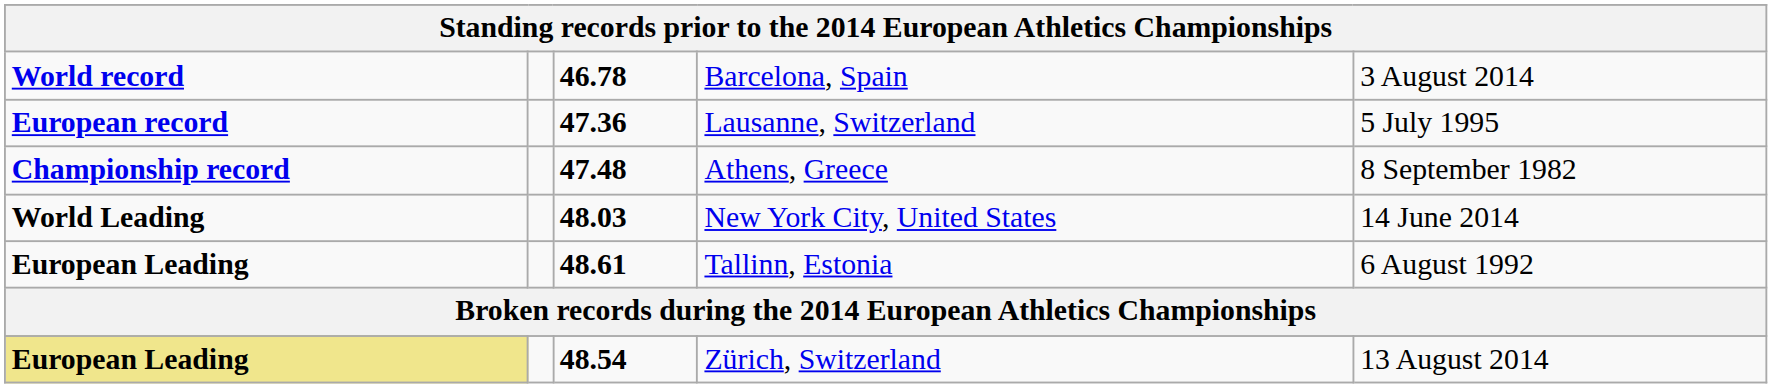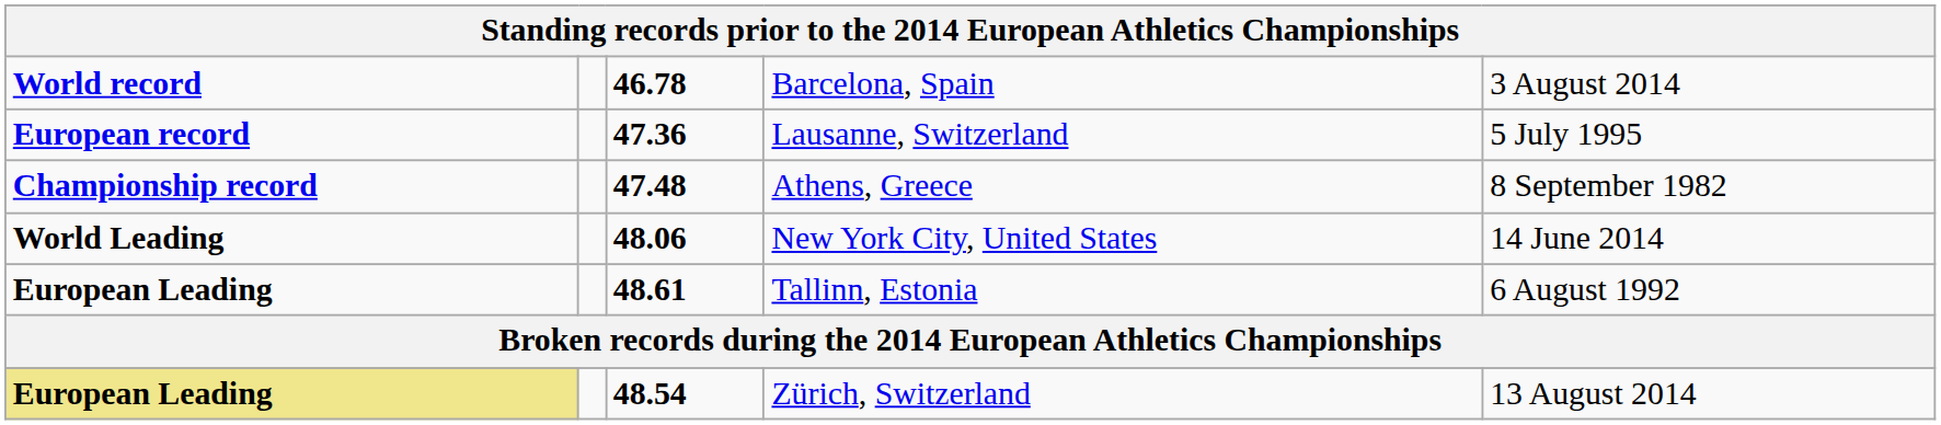New York City, United States | column 3: 48.03 -> 48.06
